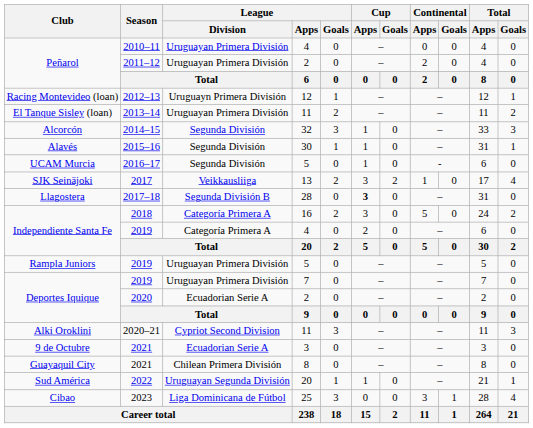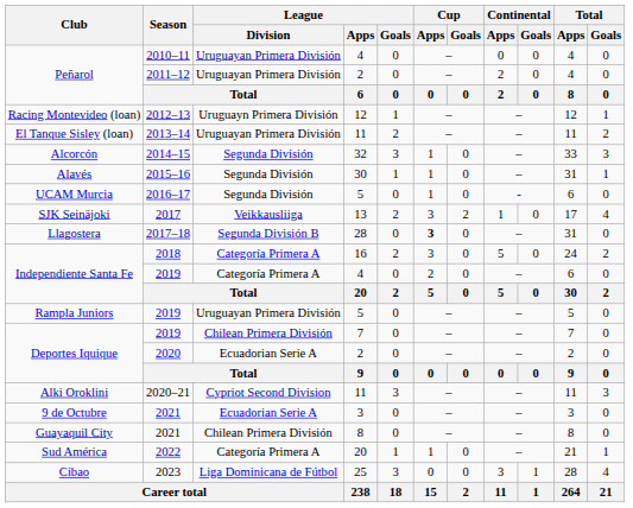Deportes Iquique / 2019 | League / Division: Uruguayan Primera División -> Chilean Primera División
Sud América | League / Division: Uruguayan Segunda División -> Categoría Primera A
